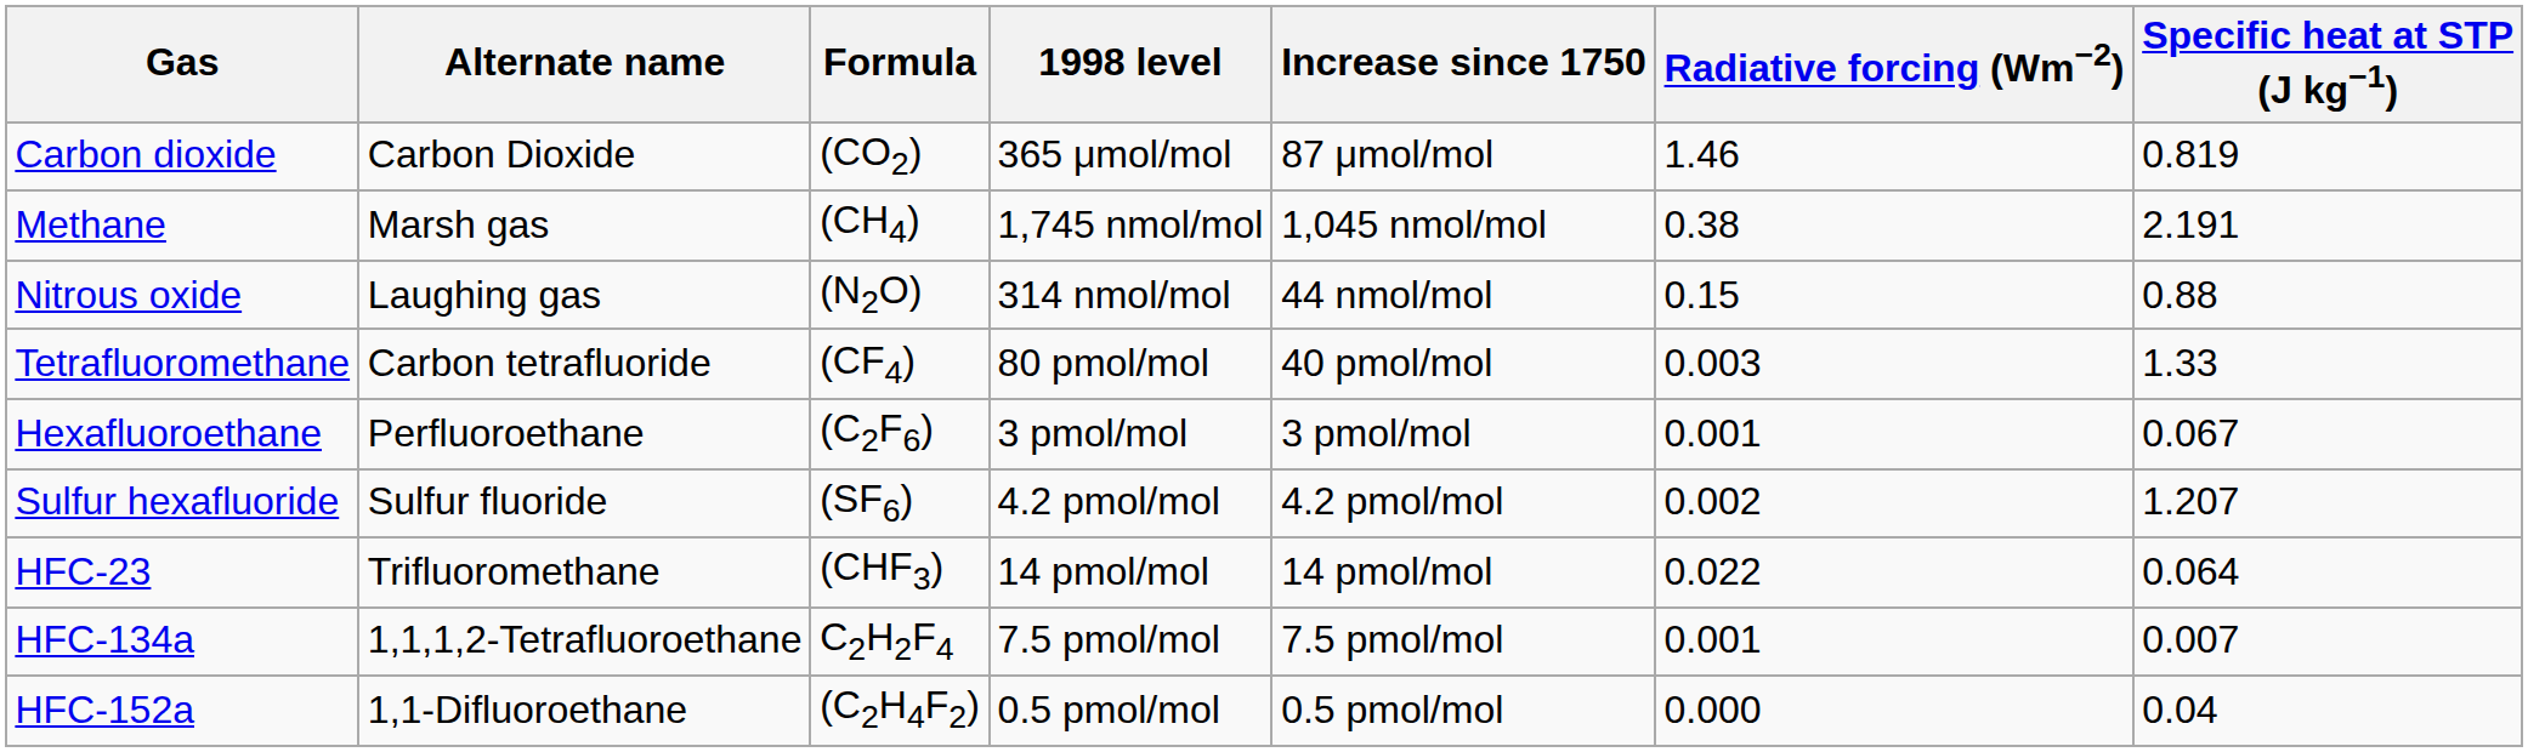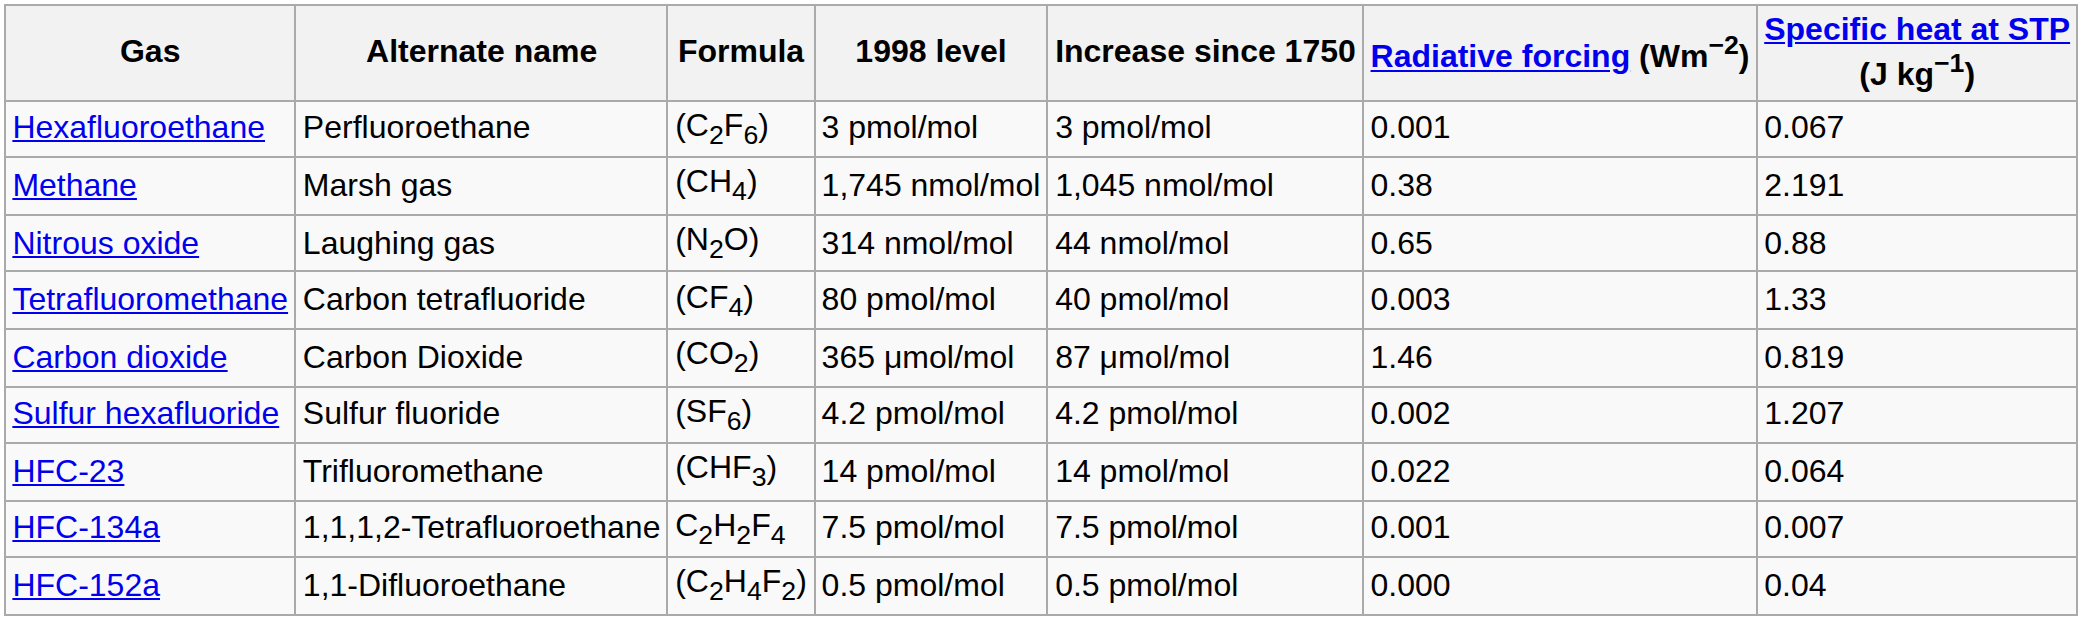rows swapped: Carbon dioxide <-> Hexafluoroethane
Nitrous oxide | Radiative forcing (Wm−2): 0.15 -> 0.65
